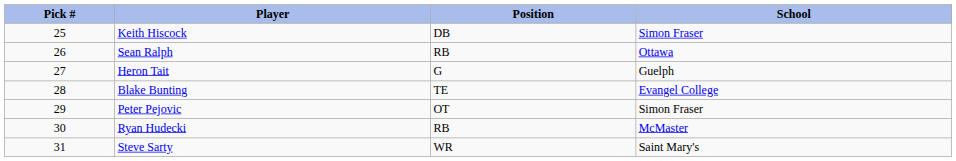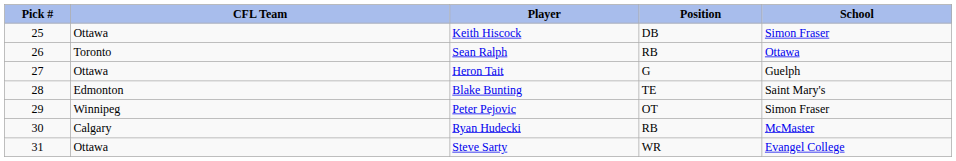+ column: CFL Team | Ottawa | Toronto | Ottawa | Edmonton | Winnipeg | Calgary | Ottawa
Blake Bunting | School: Evangel College -> Saint Mary's
Steve Sarty | School: Saint Mary's -> Evangel College
